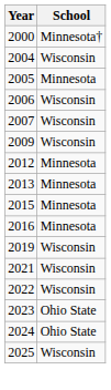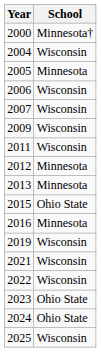+ row: 2011 | Wisconsin
2015 | School: Minnesota -> Ohio State
